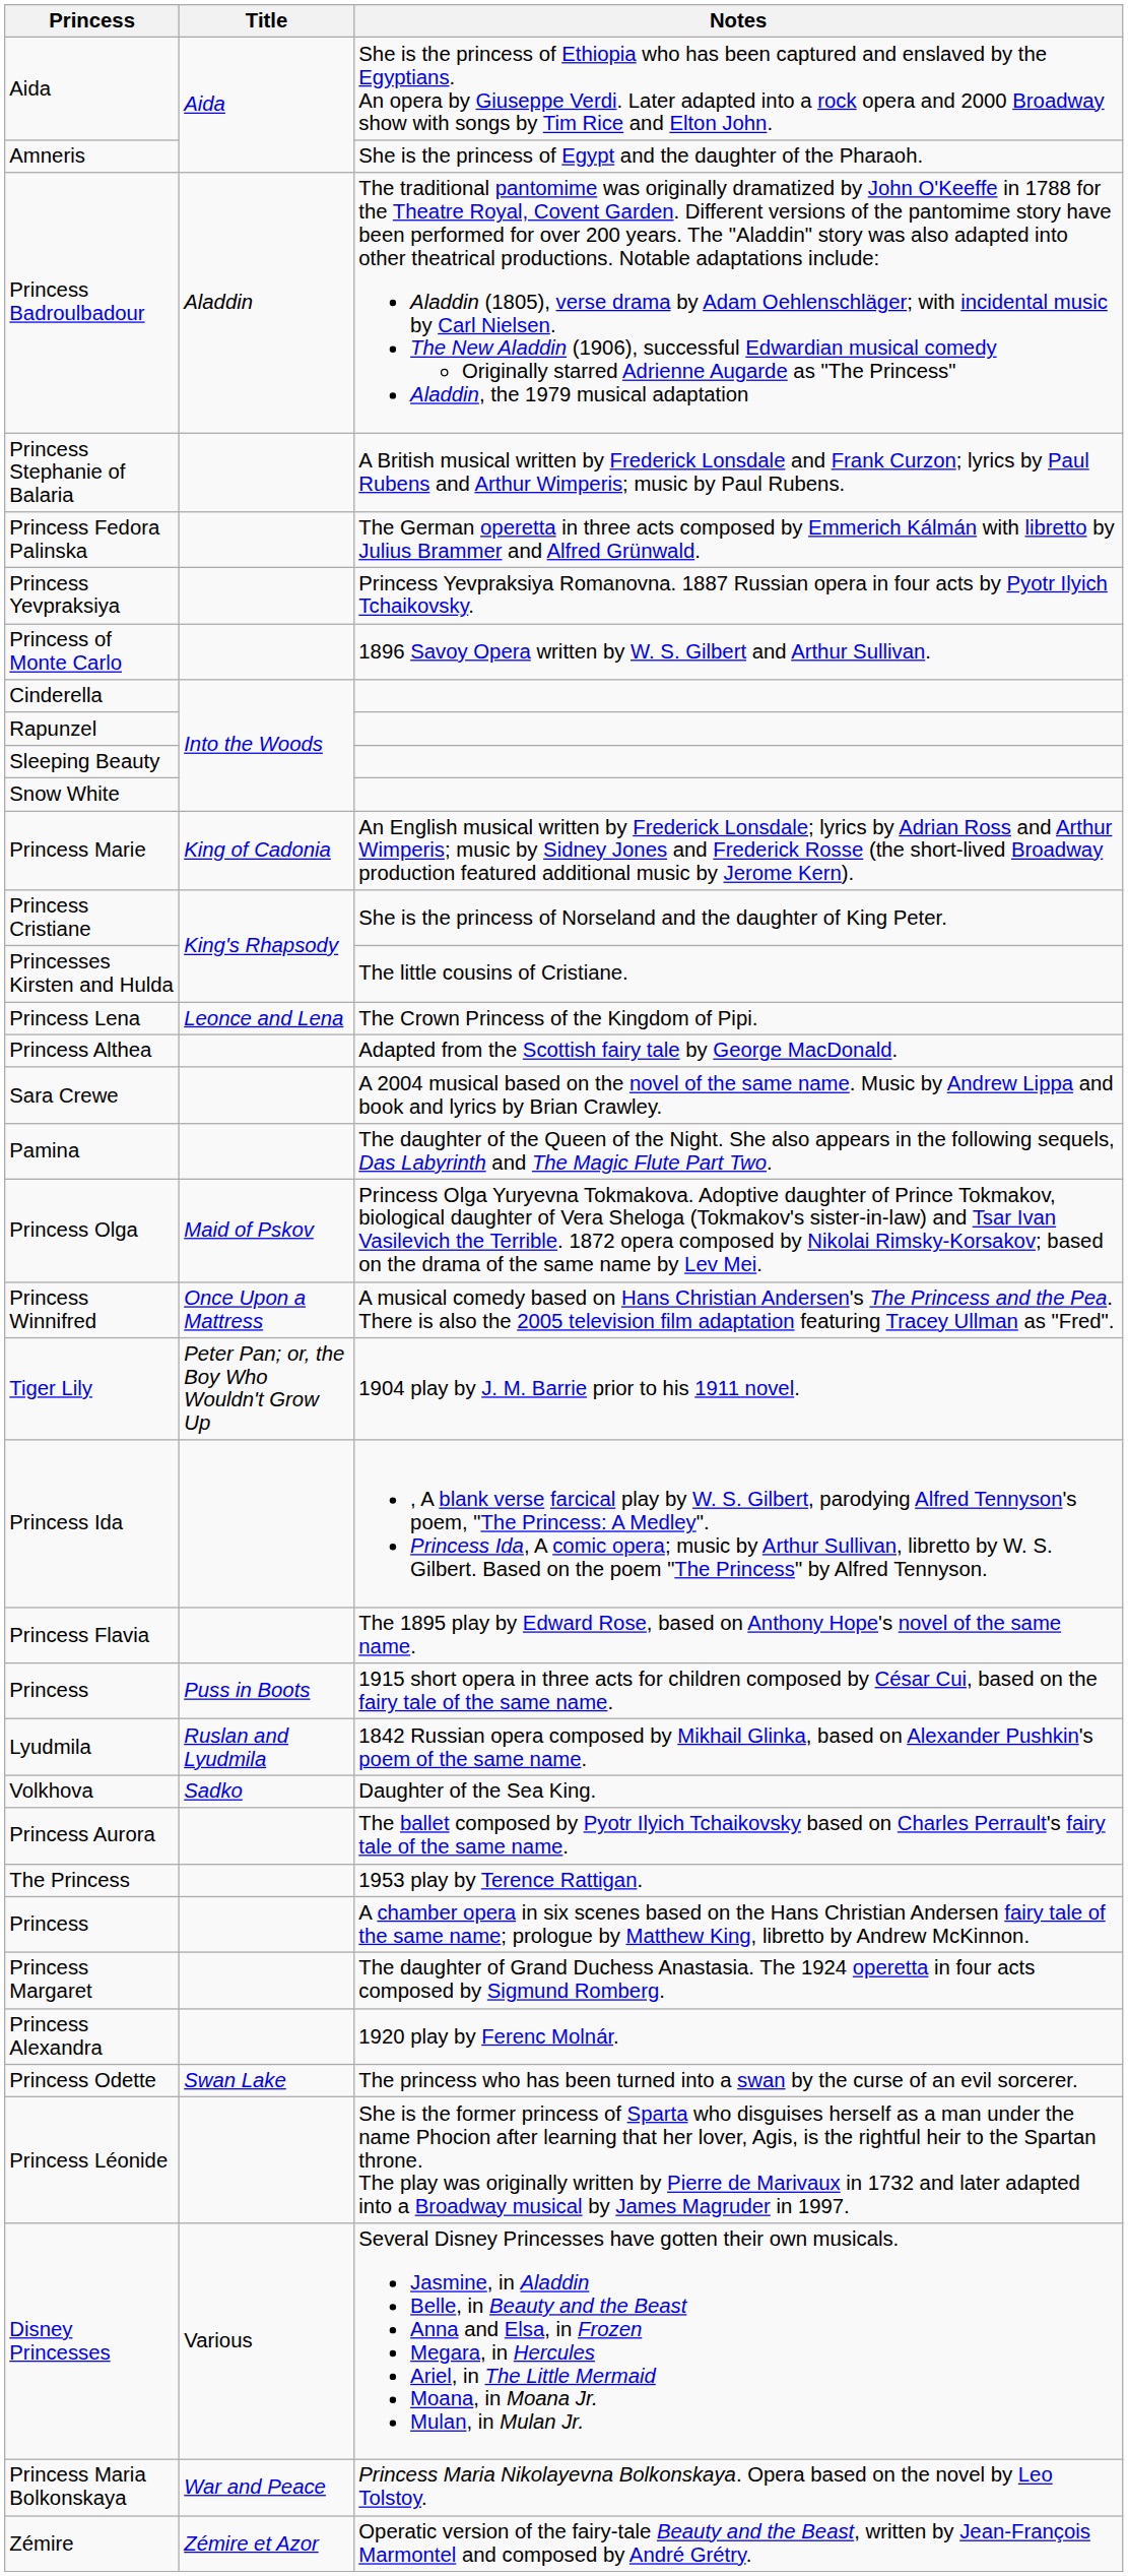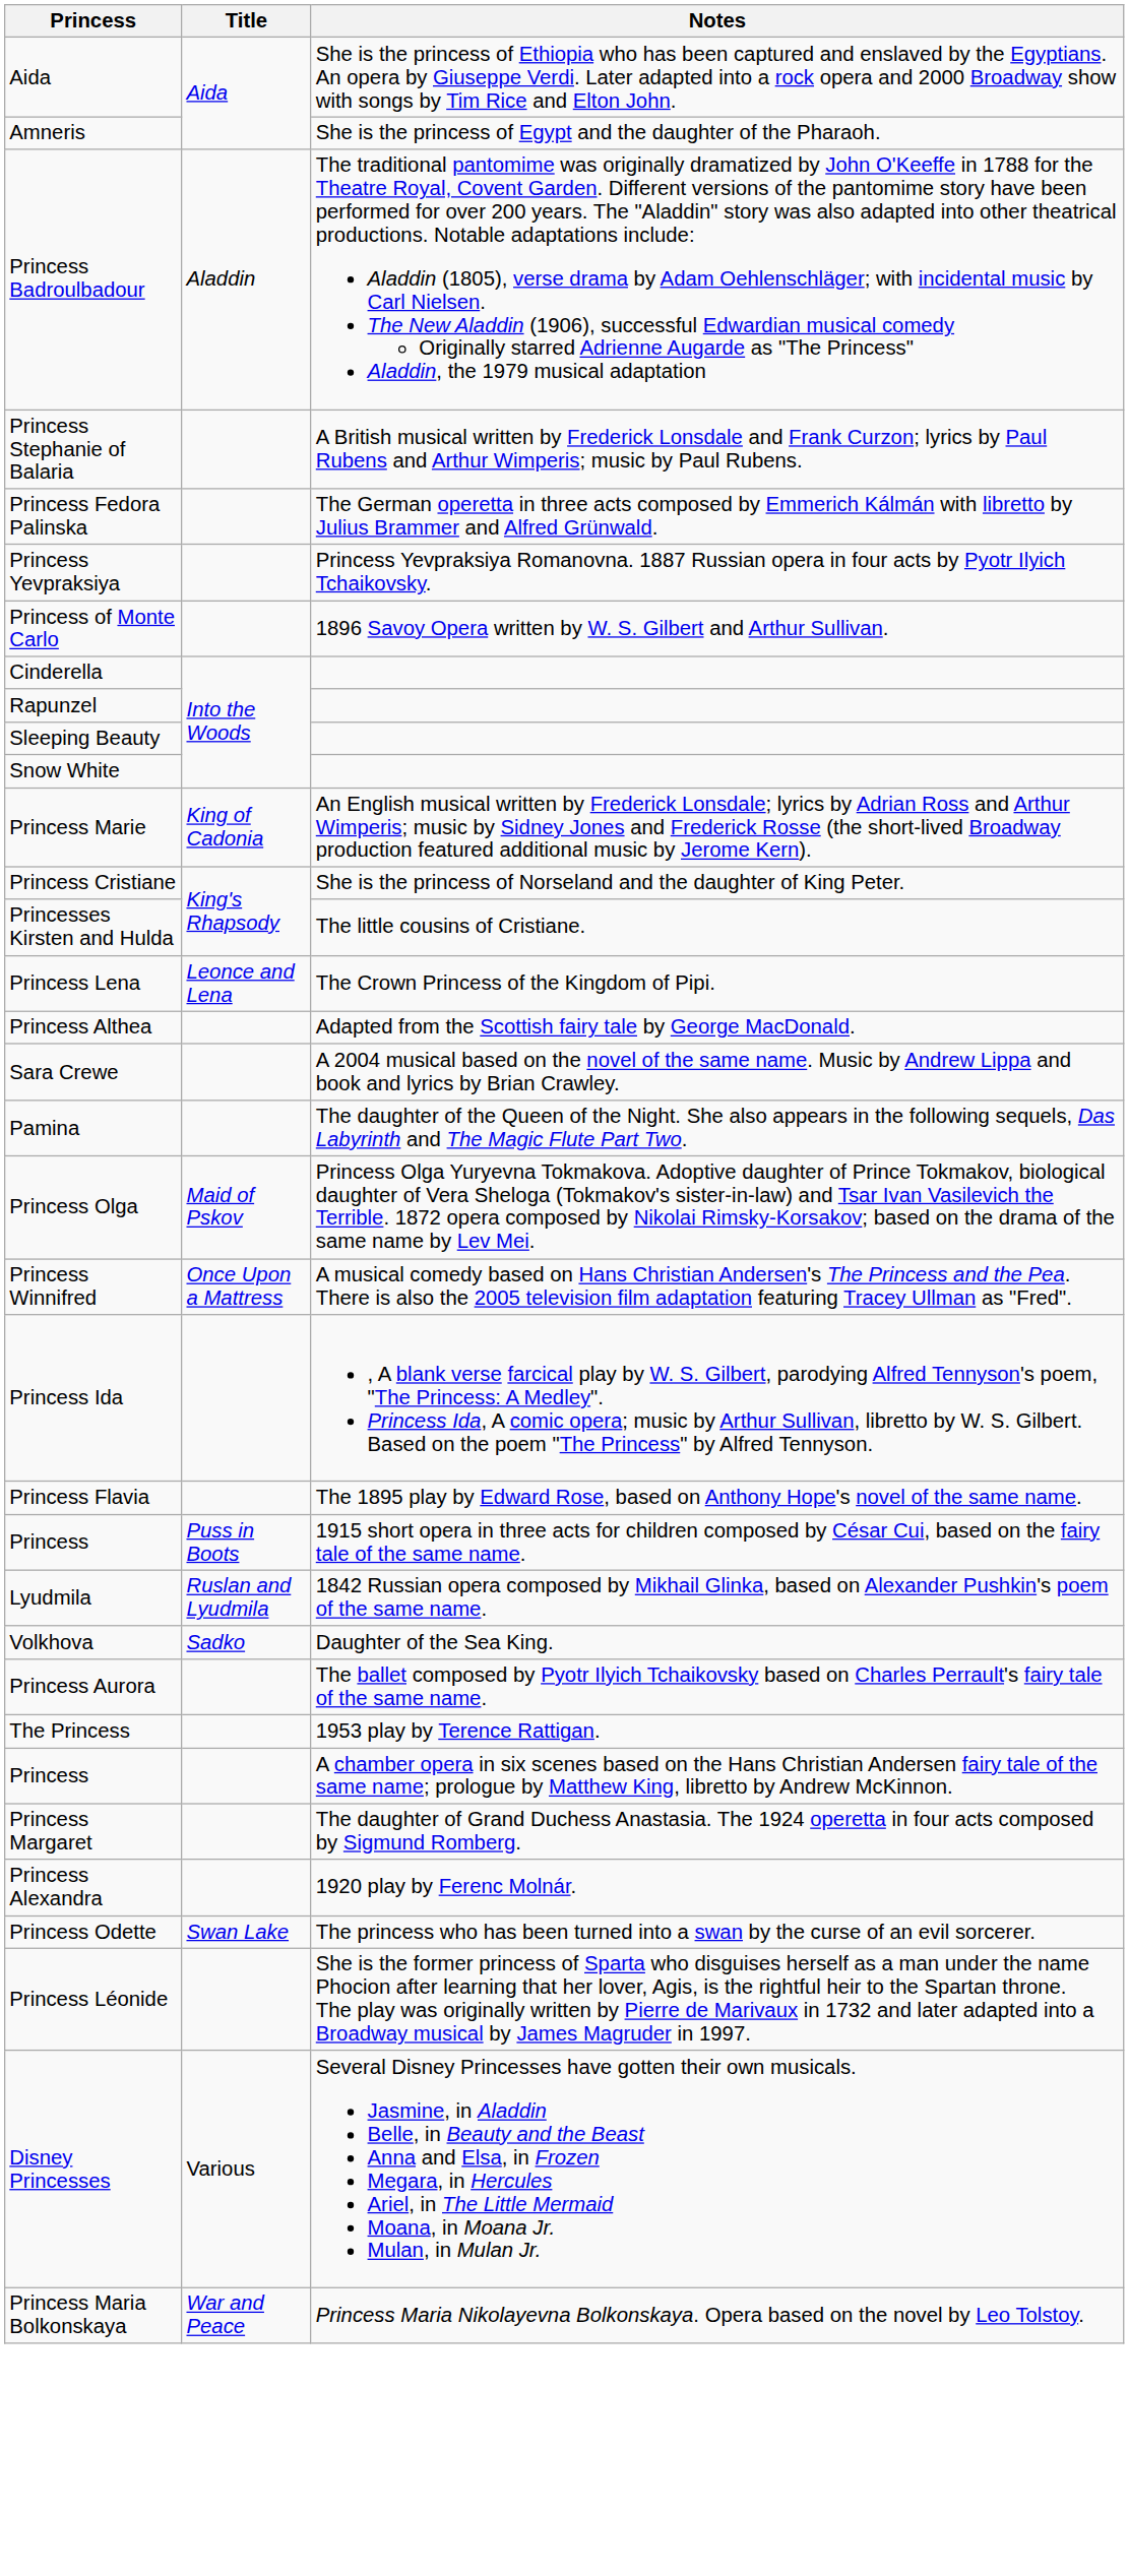- row: Tiger Lily | Peter Pan; or, the Boy Who Wouldn't Grow Up | 1904 play by J. M. Barrie prior to his 1911 novel.
- row: Zémire | Zémire et Azor | Operatic version of the fairy-tale Beauty and the Beast, written by Jean-François Marmontel and composed by André Grétry.
